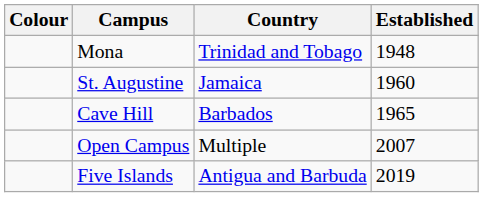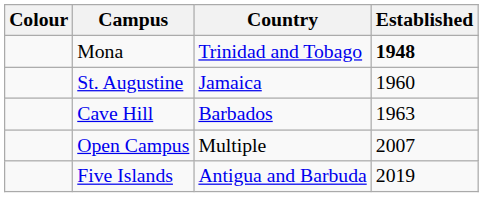Mona | Established: normal -> bold
Cave Hill | Established: 1965 -> 1963
